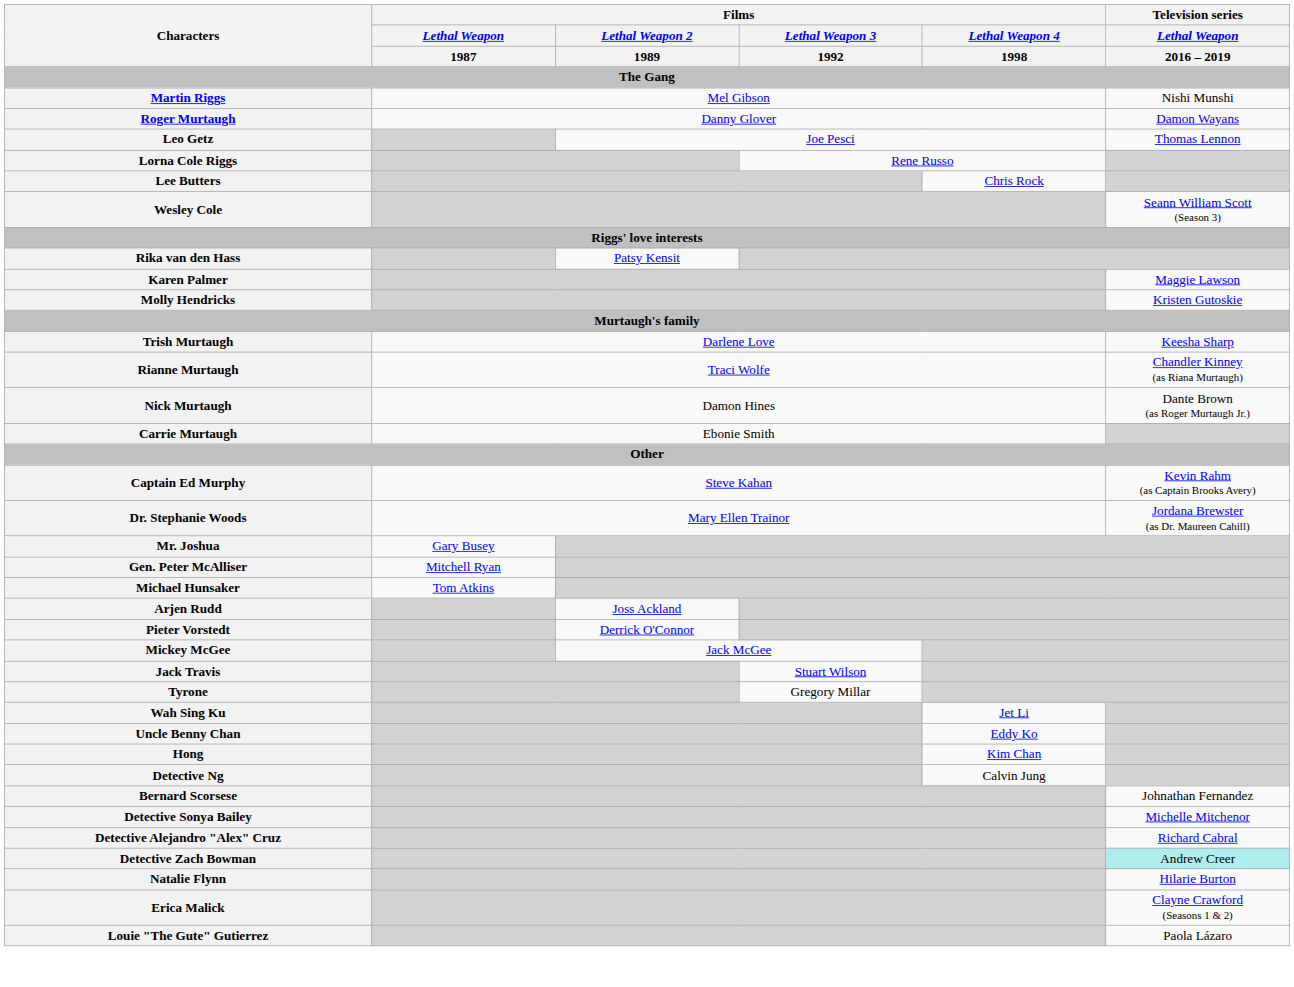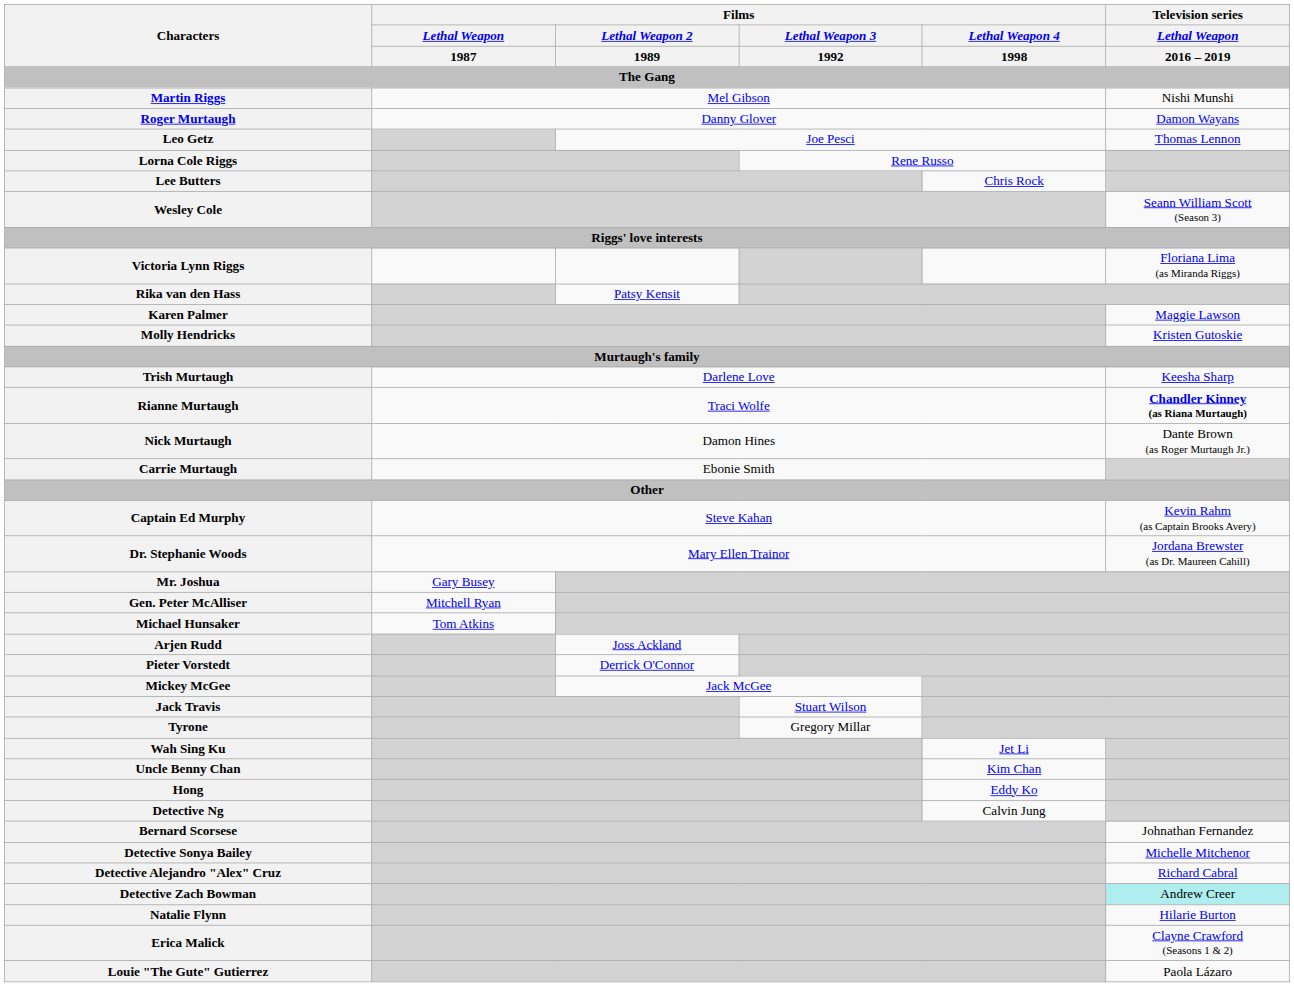+ row: Victoria Lynn Riggs | Floriana Lima (as Miranda Riggs)
Rianne Murtaugh | Television series / Lethal Weapon / 2016 – 2019: normal -> bold
Uncle Benny Chan | Films / Lethal Weapon 4 / 1998: Eddy Ko -> Kim Chan
Hong | Films / Lethal Weapon 4 / 1998: Kim Chan -> Eddy Ko
